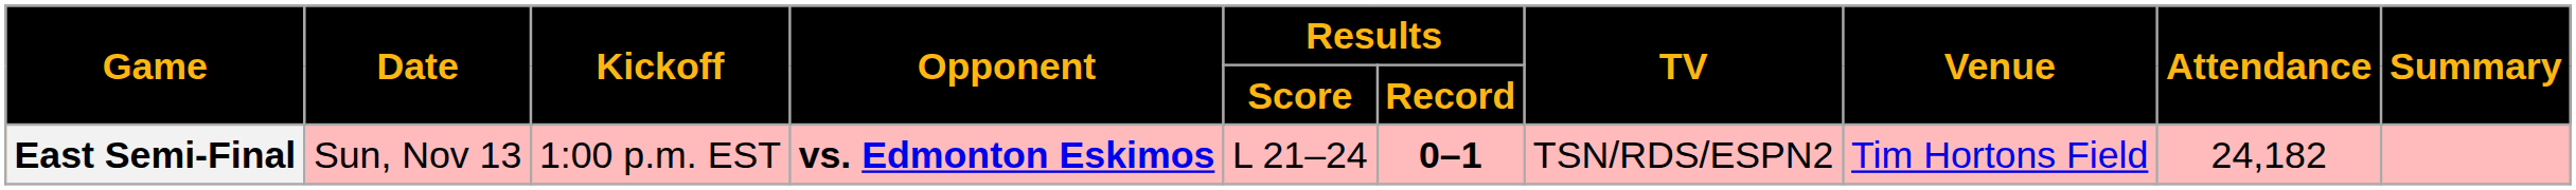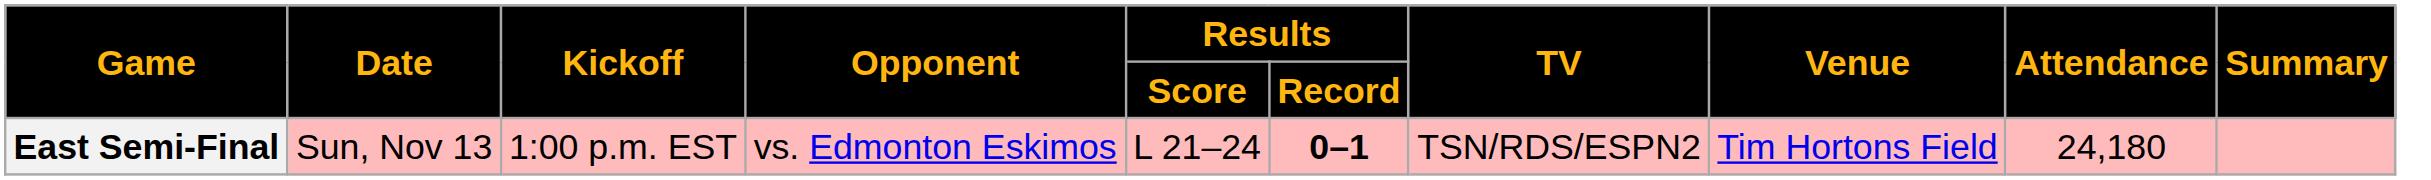East Semi-Final | Opponent: bold -> normal
East Semi-Final | Attendance: 24,182 -> 24,180
